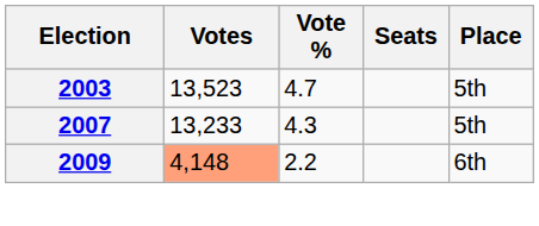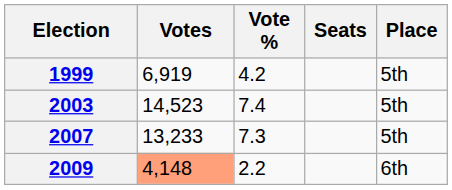+ row: 1999 | 6,919 | 4.2 | 5th
2003 | Votes: 13,523 -> 14,523
2003 | Vote %: 4.7 -> 7.4
2007 | Vote %: 4.3 -> 7.3
